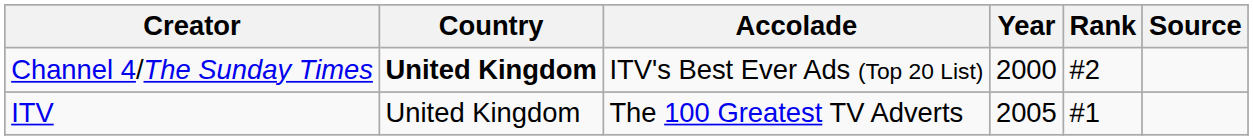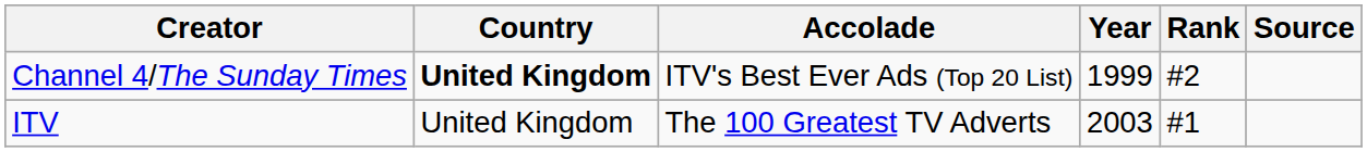Channel 4/The Sunday Times | Year: 2000 -> 1999
ITV | Year: 2005 -> 2003
